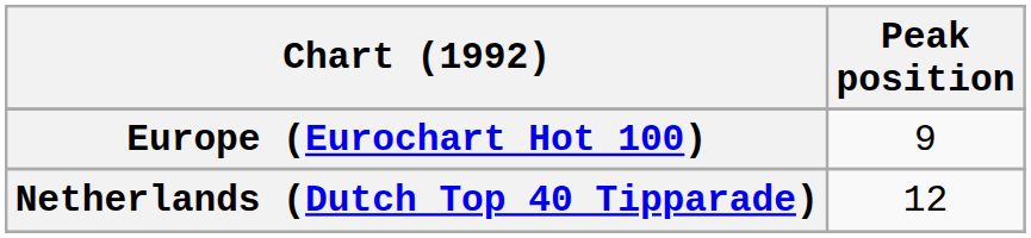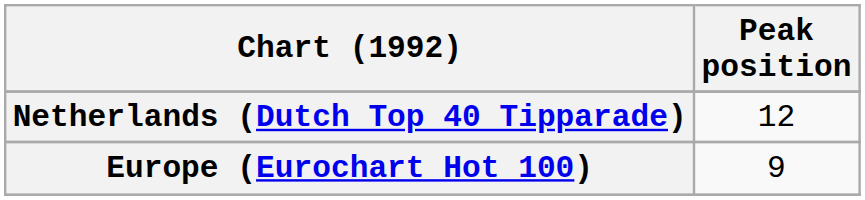rows swapped: Europe (Eurochart Hot 100) <-> Netherlands (Dutch Top 40 Tipparade)
